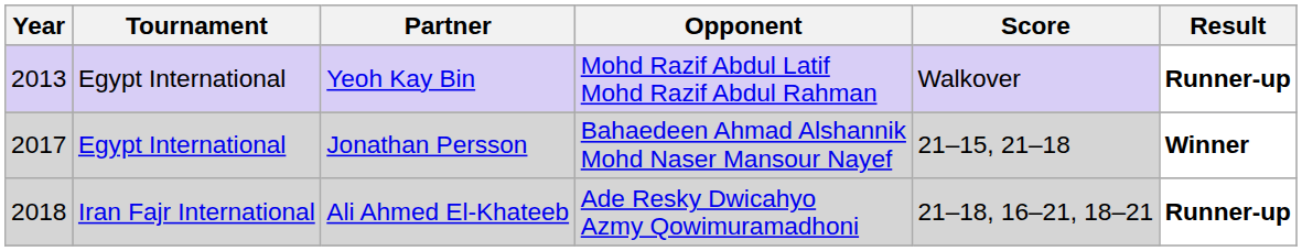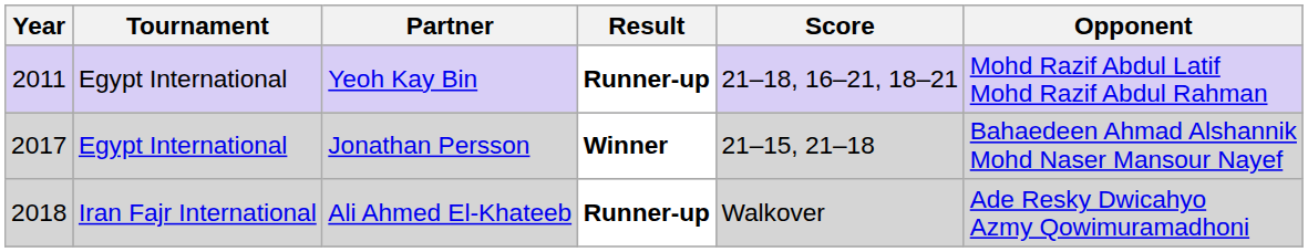columns swapped: Opponent <-> Result
Yeoh Kay Bin | Year: 2013 -> 2011
Yeoh Kay Bin | Score: Walkover -> 21–18, 16–21, 18–21
Ali Ahmed El-Khateeb | Score: 21–18, 16–21, 18–21 -> Walkover
